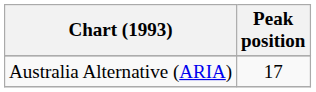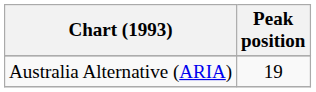Australia Alternative (ARIA) | Peak position: 17 -> 19
